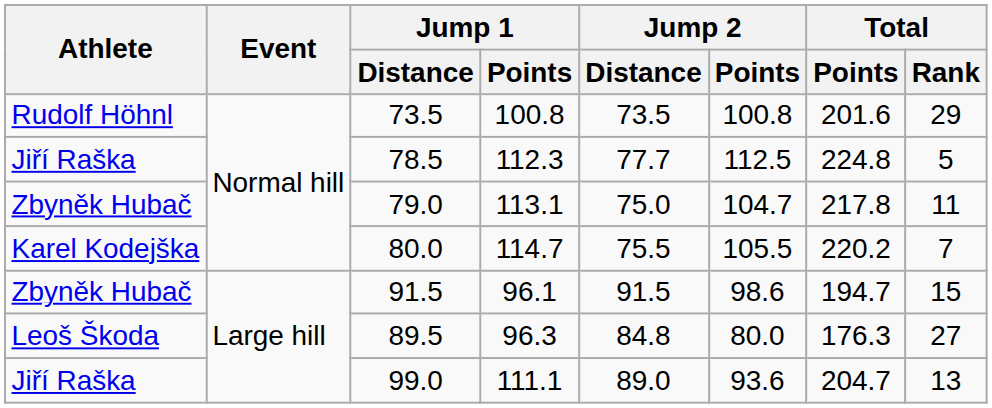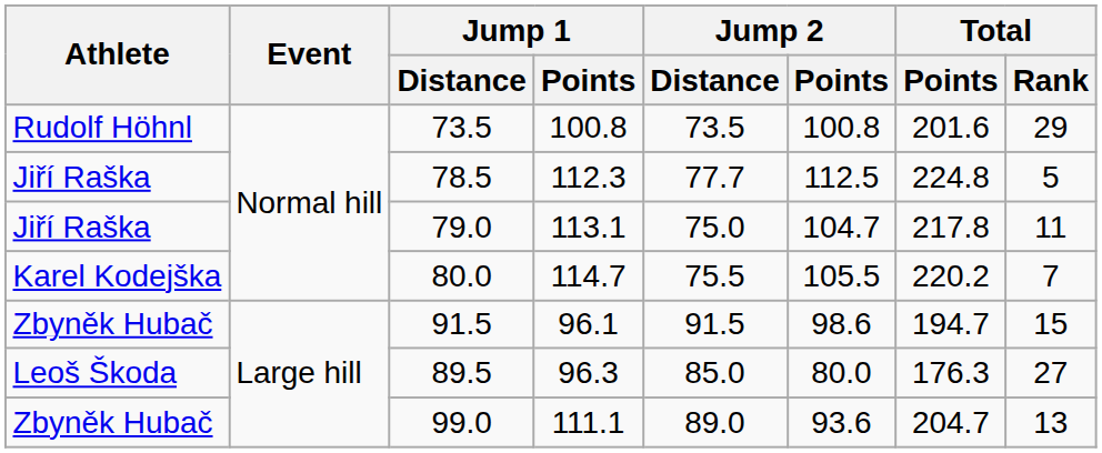79.0 | Athlete: Zbyněk Hubač -> Jiří Raška
89.5 | Jump 2 / Distance: 84.8 -> 85.0
99.0 | Athlete: Jiří Raška -> Zbyněk Hubač
